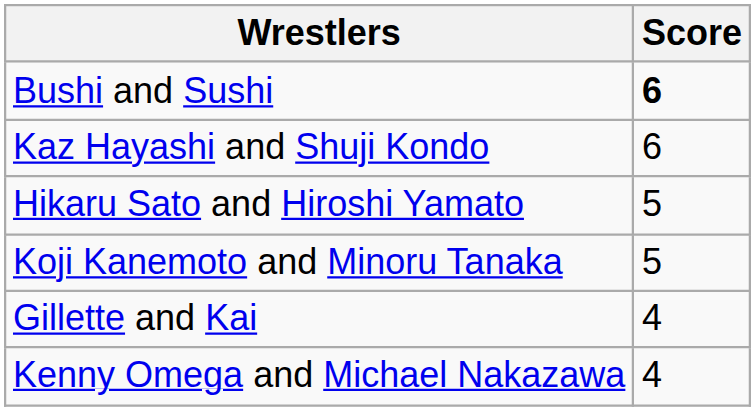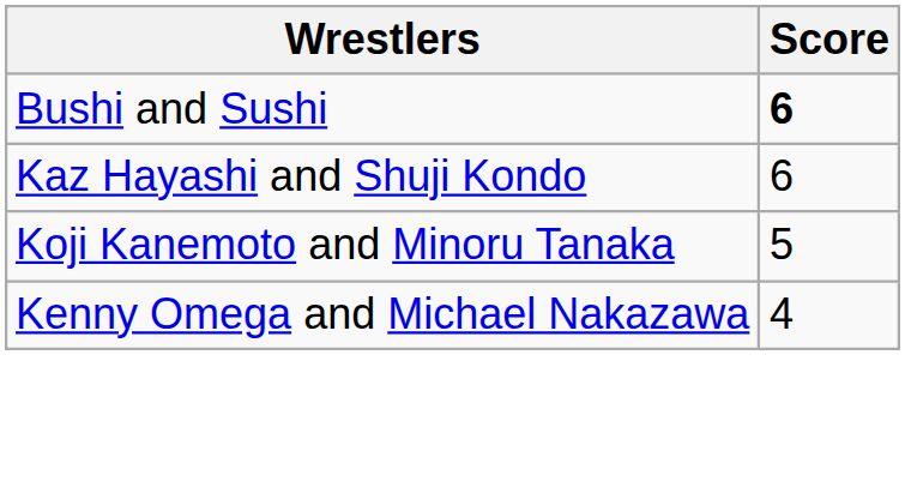- row: Hikaru Sato and Hiroshi Yamato | 5
- row: Gillette and Kai | 4
